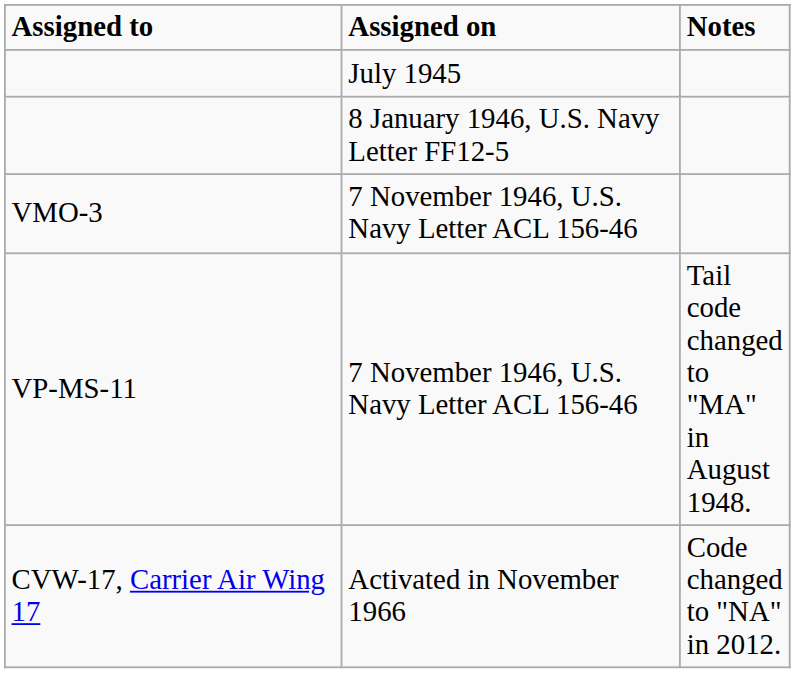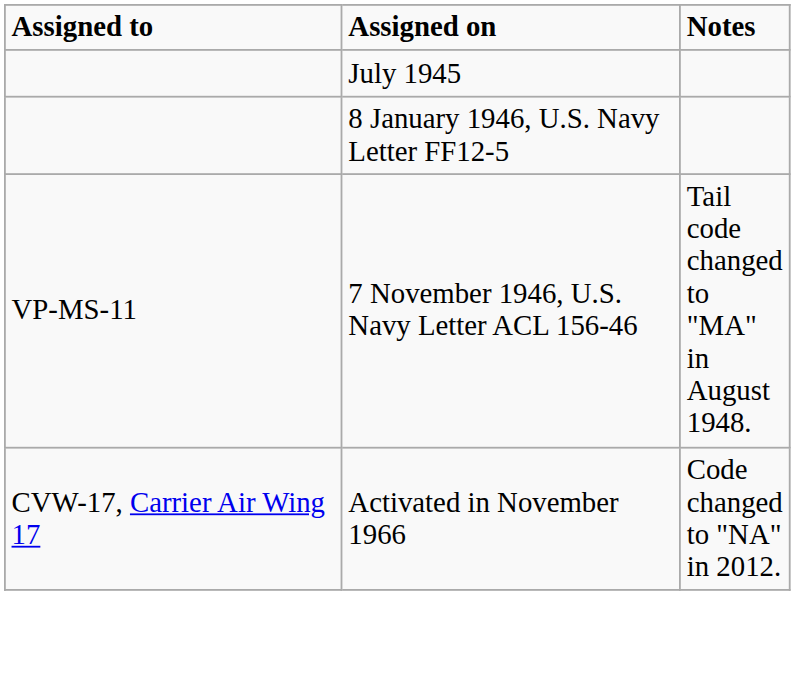- row: VMO-3 | 7 November 1946, U.S. Navy Letter ACL 156-46
